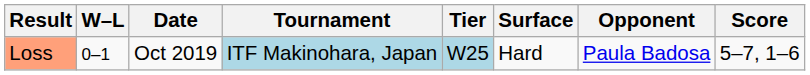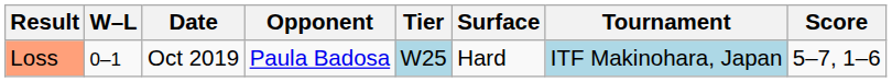columns swapped: Tournament <-> Opponent
